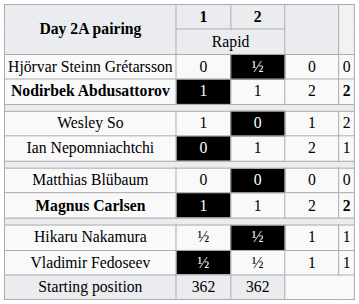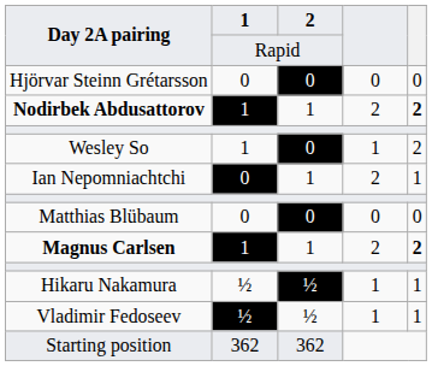Hjörvar Steinn Grétarsson | 2: ½ -> 0
